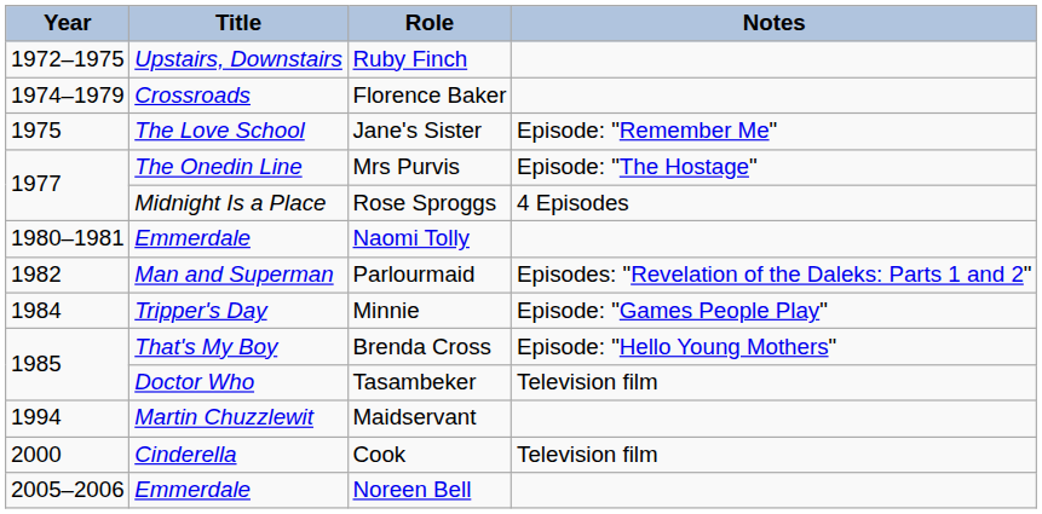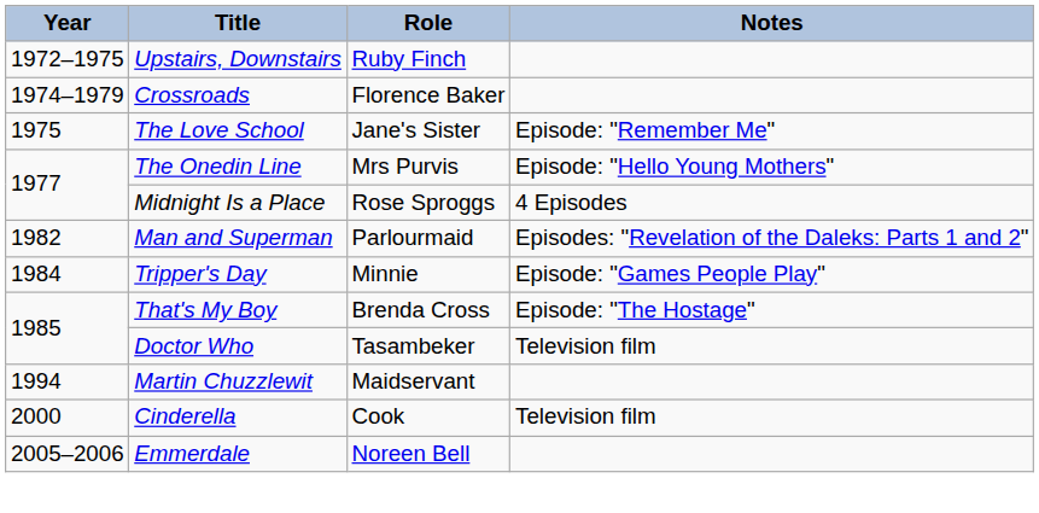Mrs Purvis | Notes: Episode: "The Hostage" -> Episode: "Hello Young Mothers"
- row: 1980–1981 | Emmerdale | Naomi Tolly
Brenda Cross | Notes: Episode: "Hello Young Mothers" -> Episode: "The Hostage"
